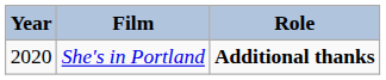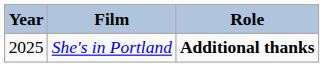She's in Portland | Year: 2020 -> 2025
